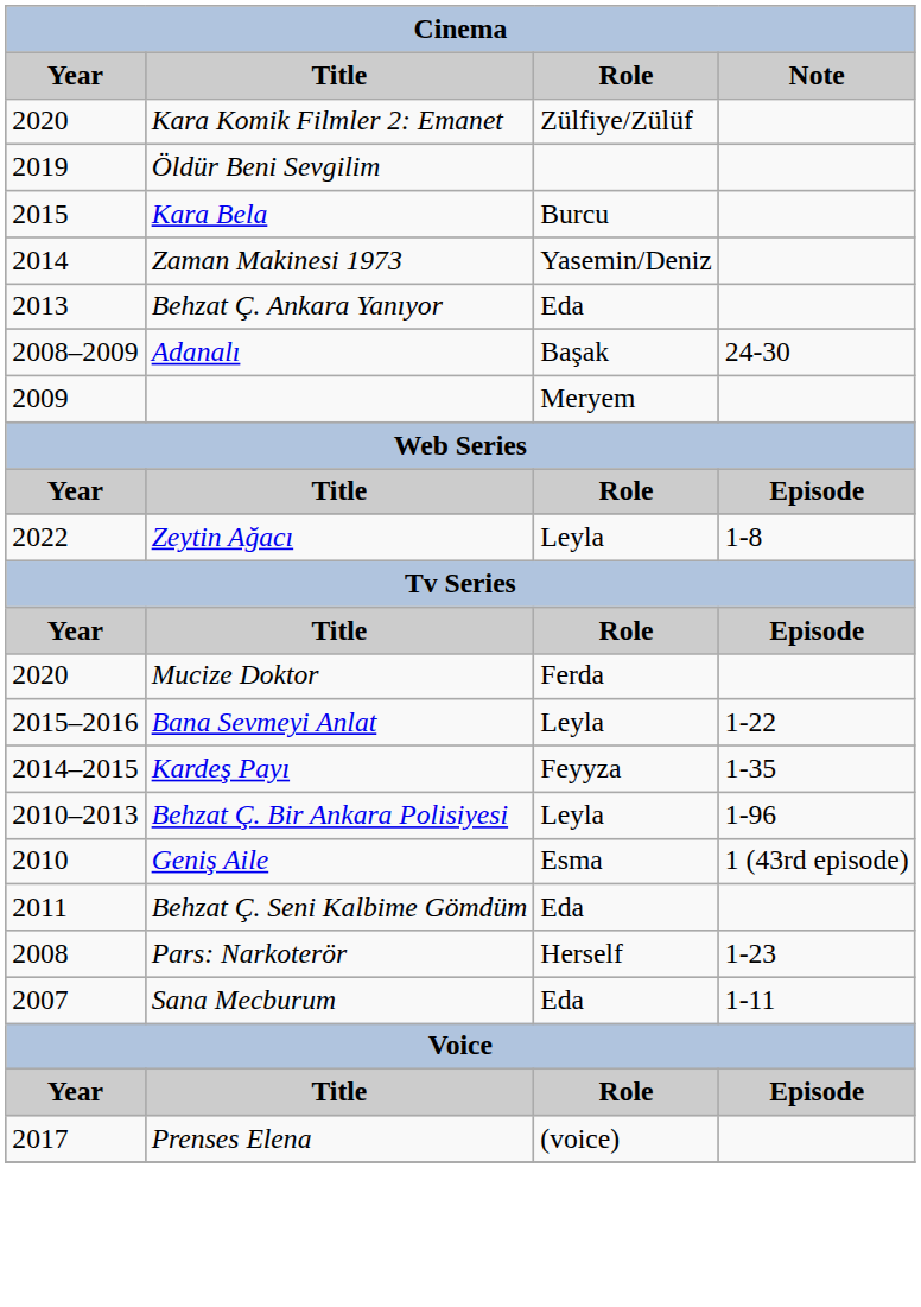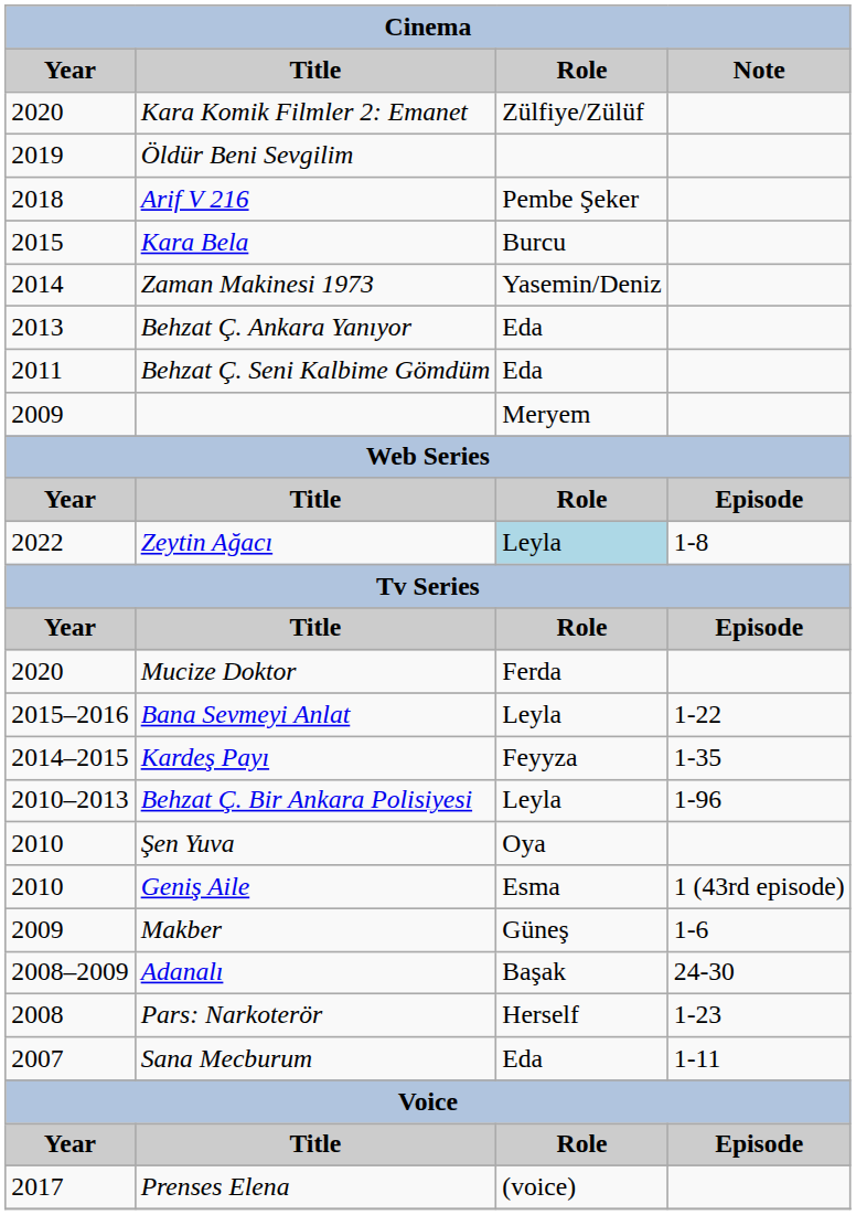+ row: 2018 | Arif V 216 | Pembe Şeker
rows swapped: Behzat Ç. Seni Kalbime Gömdüm <-> Adanalı
Zeytin Ağacı | Role: no background -> lightblue background
+ row: 2010 | Şen Yuva | Oya
+ row: 2009 | Makber | Güneş | 1-6
